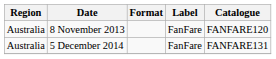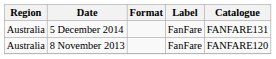rows swapped: 8 November 2013 <-> 5 December 2014
